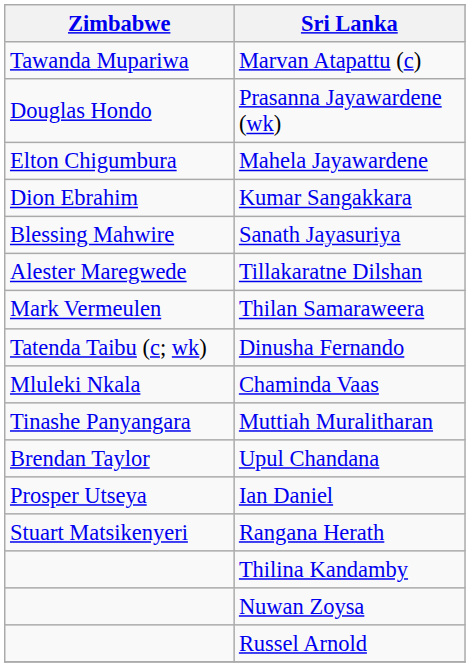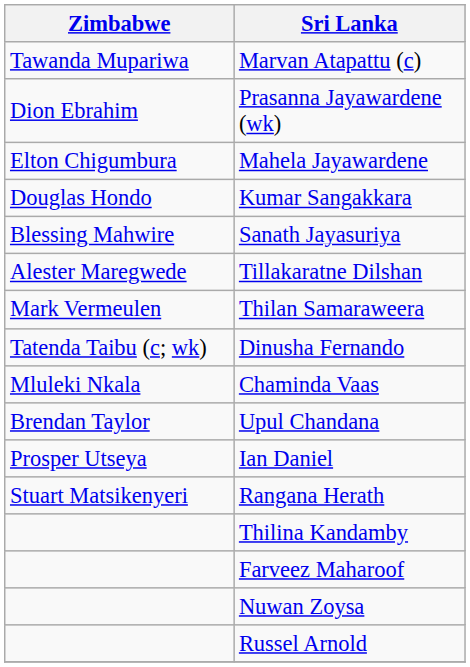Prasanna Jayawardene (wk) | Zimbabwe: Douglas Hondo -> Dion Ebrahim
Kumar Sangakkara | Zimbabwe: Dion Ebrahim -> Douglas Hondo
- row: Tinashe Panyangara | Muttiah Muralitharan
+ row: Farveez Maharoof
